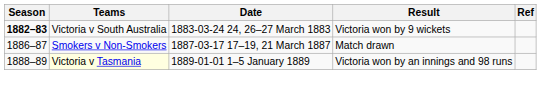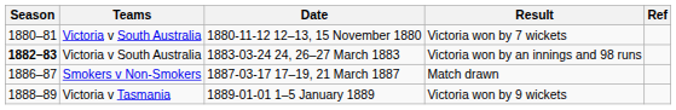+ row: 1880–81 | Victoria v South Australia | 1880-11-12 12–13, 15 November 1880 | Victoria won by 7 wickets
1883-03-24 24, 26–27 March 1883 | Result: Victoria won by 9 wickets -> Victoria won by an innings and 98 runs
1889-01-01 1–5 January 1889 | Teams: lightyellow background -> no background
1889-01-01 1–5 January 1889 | Result: Victoria won by an innings and 98 runs -> Victoria won by 9 wickets
